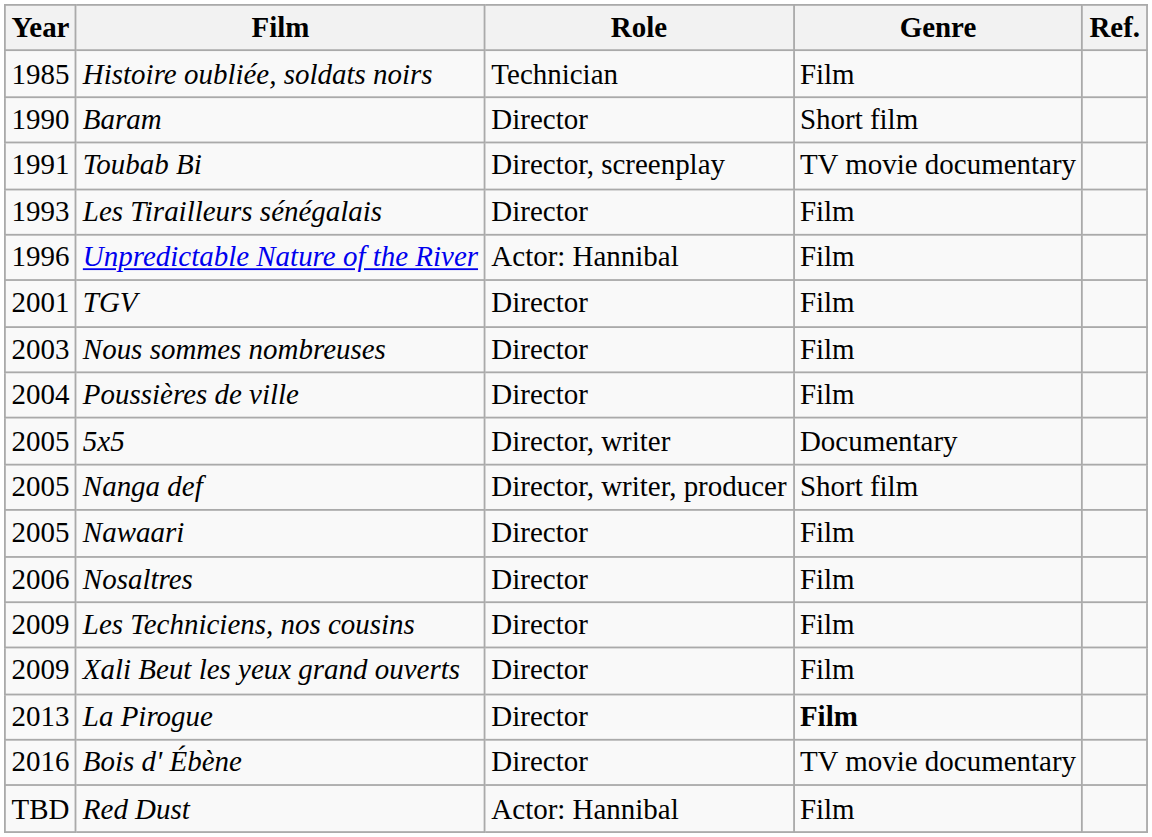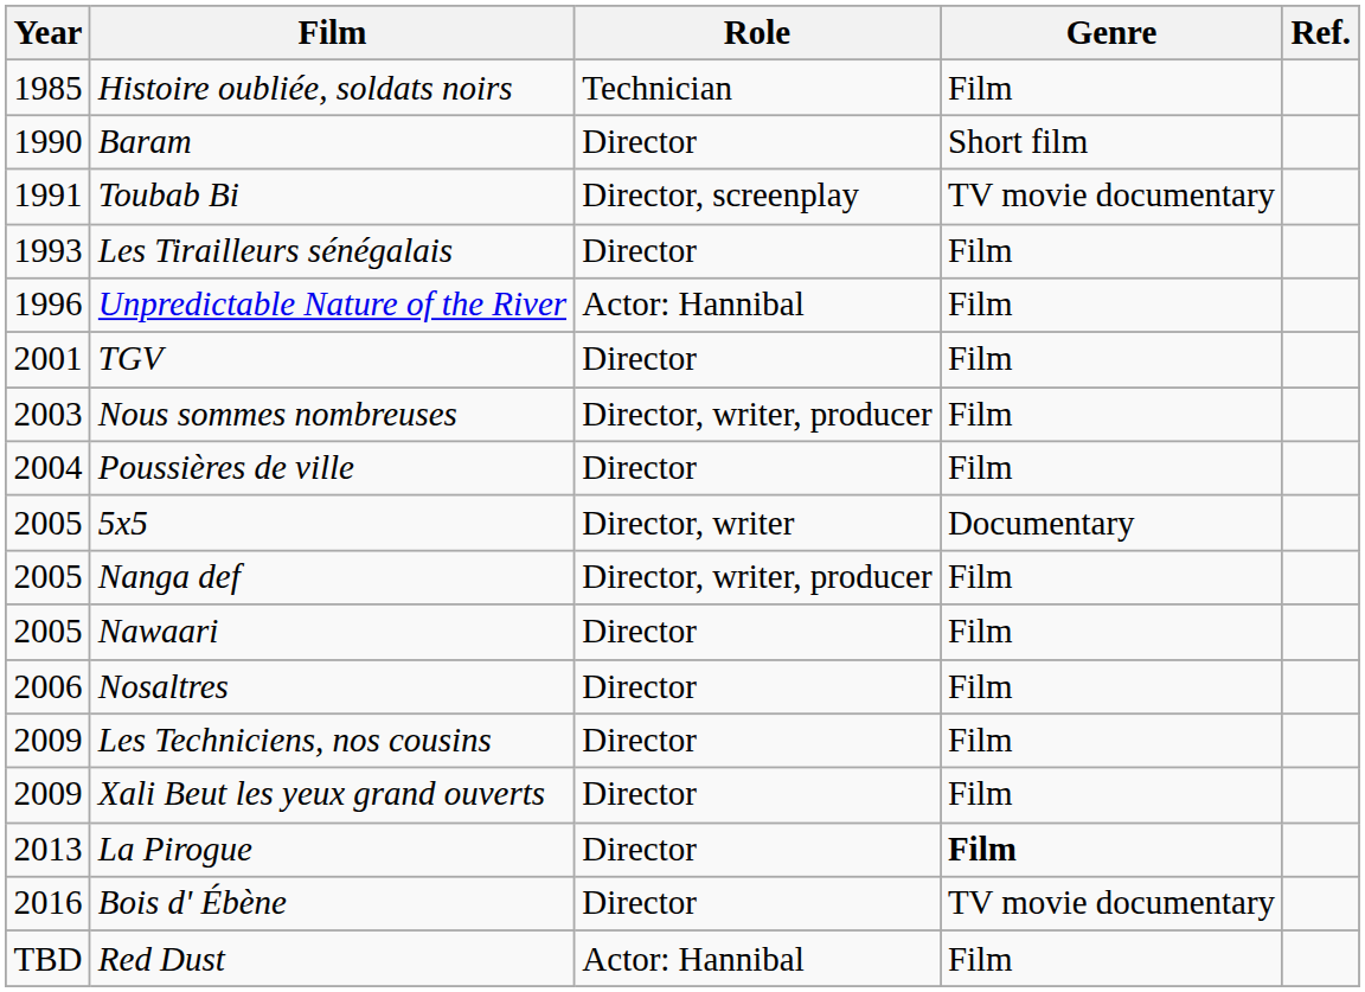Nous sommes nombreuses | Role: Director -> Director, writer, producer
Nanga def | Genre: Short film -> Film
